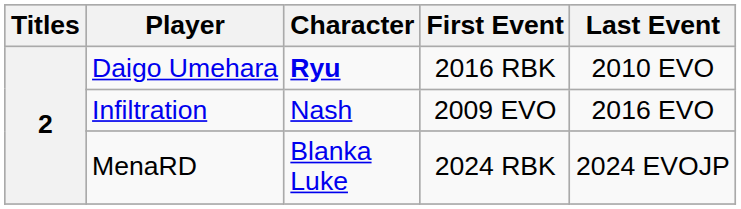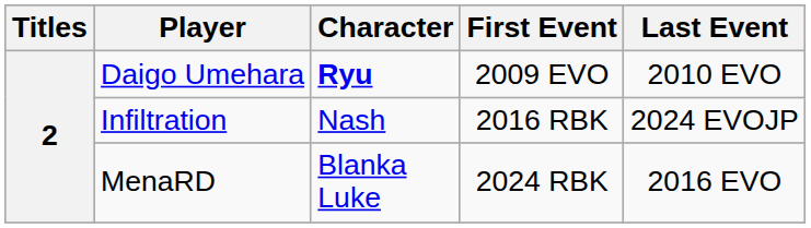Daigo Umehara | First Event: 2016 RBK -> 2009 EVO
Infiltration | First Event: 2009 EVO -> 2016 RBK
Infiltration | Last Event: 2016 EVO -> 2024 EVOJP
MenaRD | Last Event: 2024 EVOJP -> 2016 EVO
